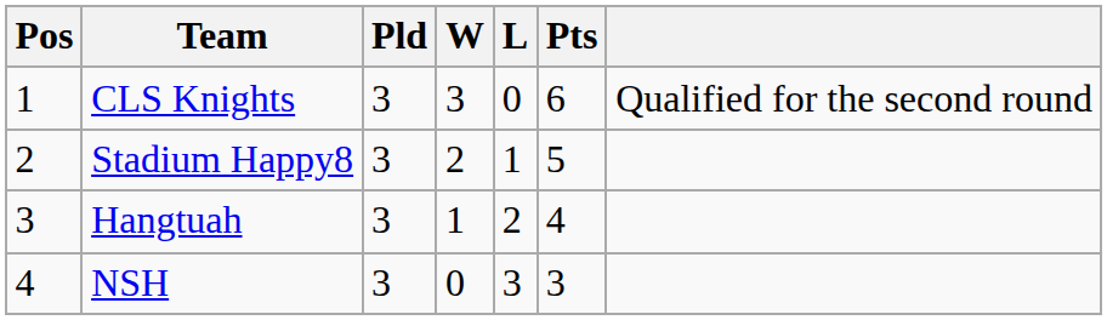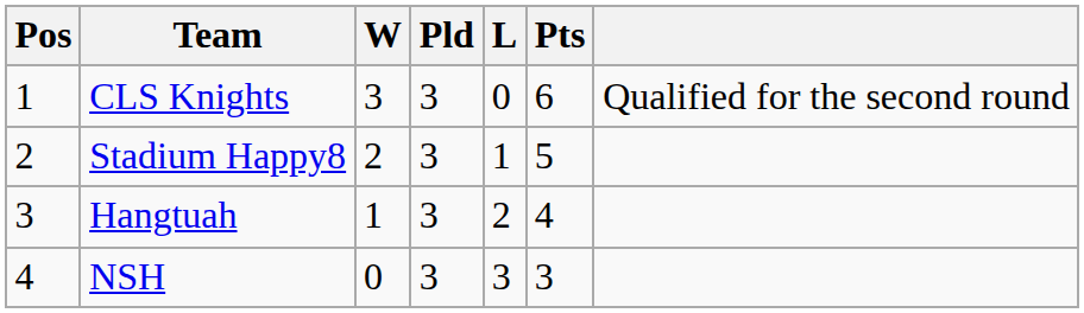columns swapped: Pld <-> W
